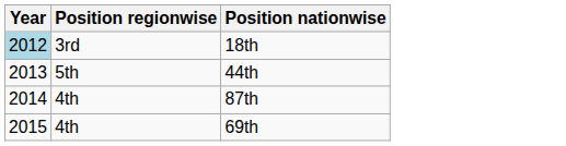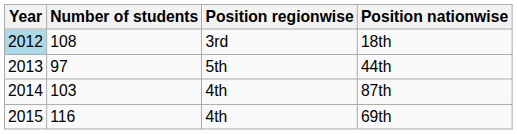+ column: Number of students | 108 | 97 | 103 | 116
